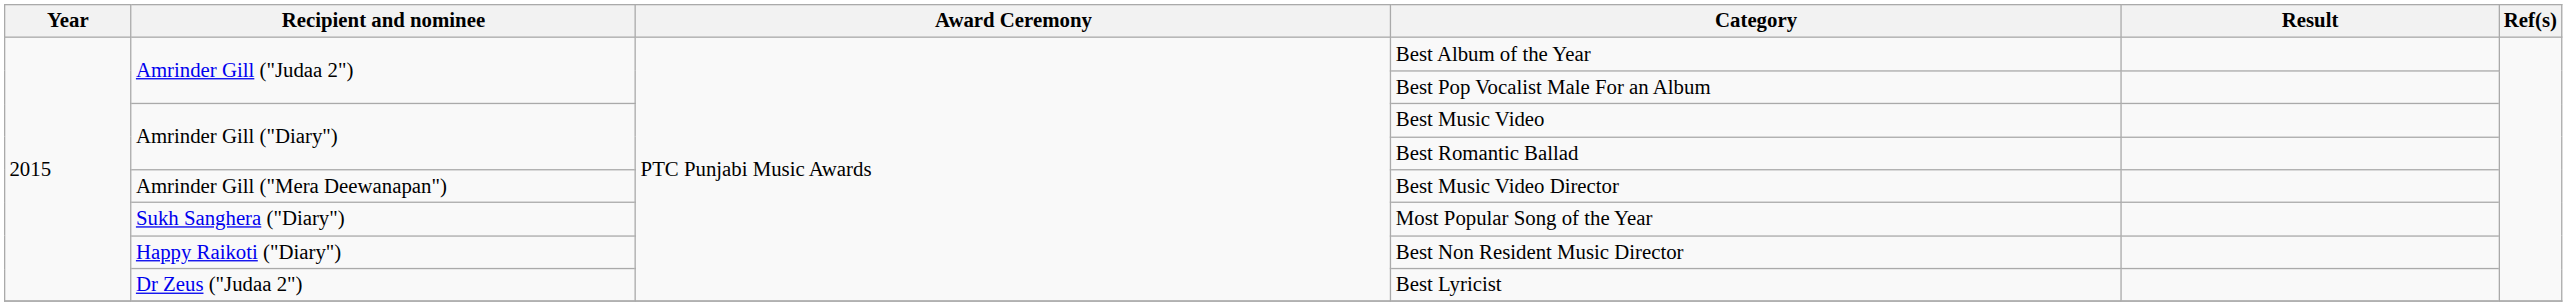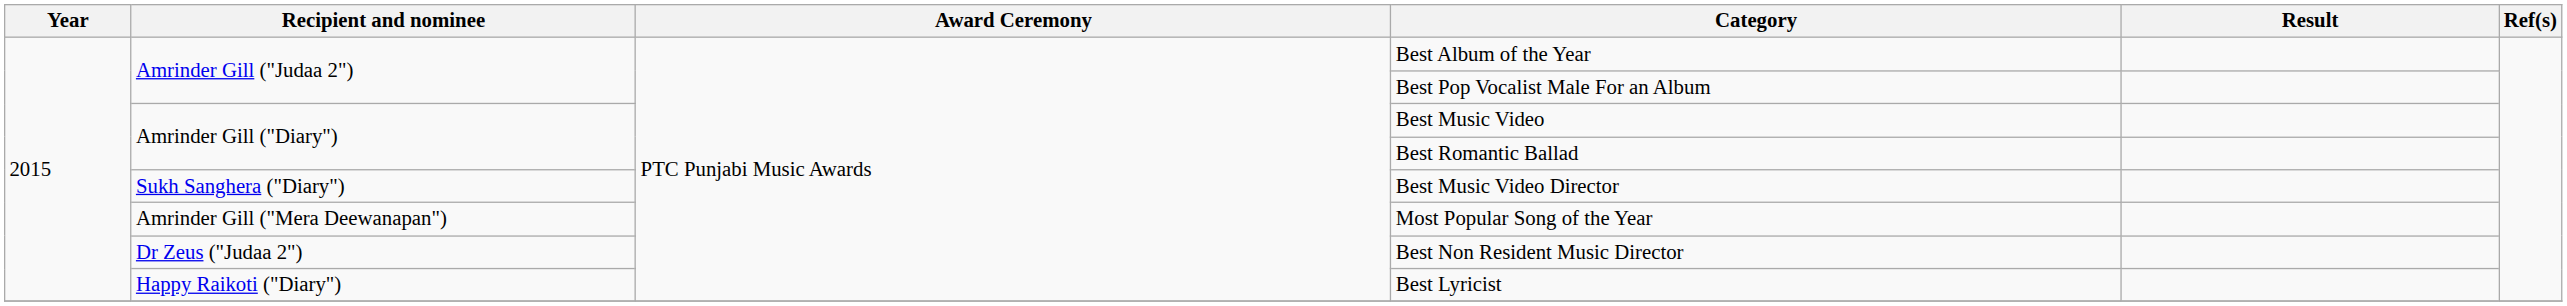Best Music Video Director | Recipient and nominee: Amrinder Gill ("Mera Deewanapan") -> Sukh Sanghera ("Diary")
Most Popular Song of the Year | Recipient and nominee: Sukh Sanghera ("Diary") -> Amrinder Gill ("Mera Deewanapan")
Best Non Resident Music Director | Recipient and nominee: Happy Raikoti ("Diary") -> Dr Zeus ("Judaa 2")
Best Lyricist | Recipient and nominee: Dr Zeus ("Judaa 2") -> Happy Raikoti ("Diary")
